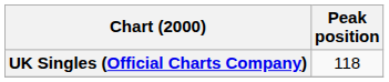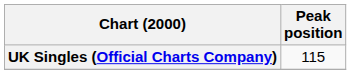UK Singles (Official Charts Company) | Peak position: 118 -> 115
